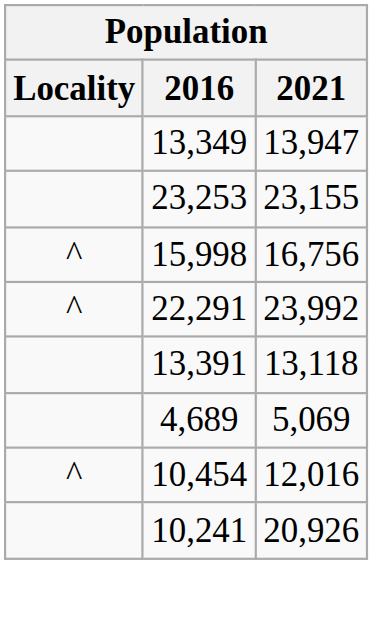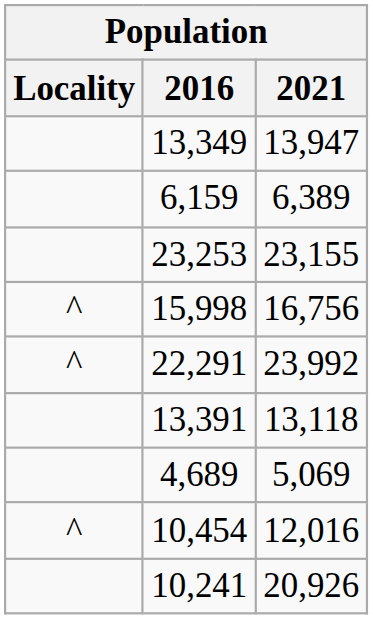+ row: 6,159 | 6,389
